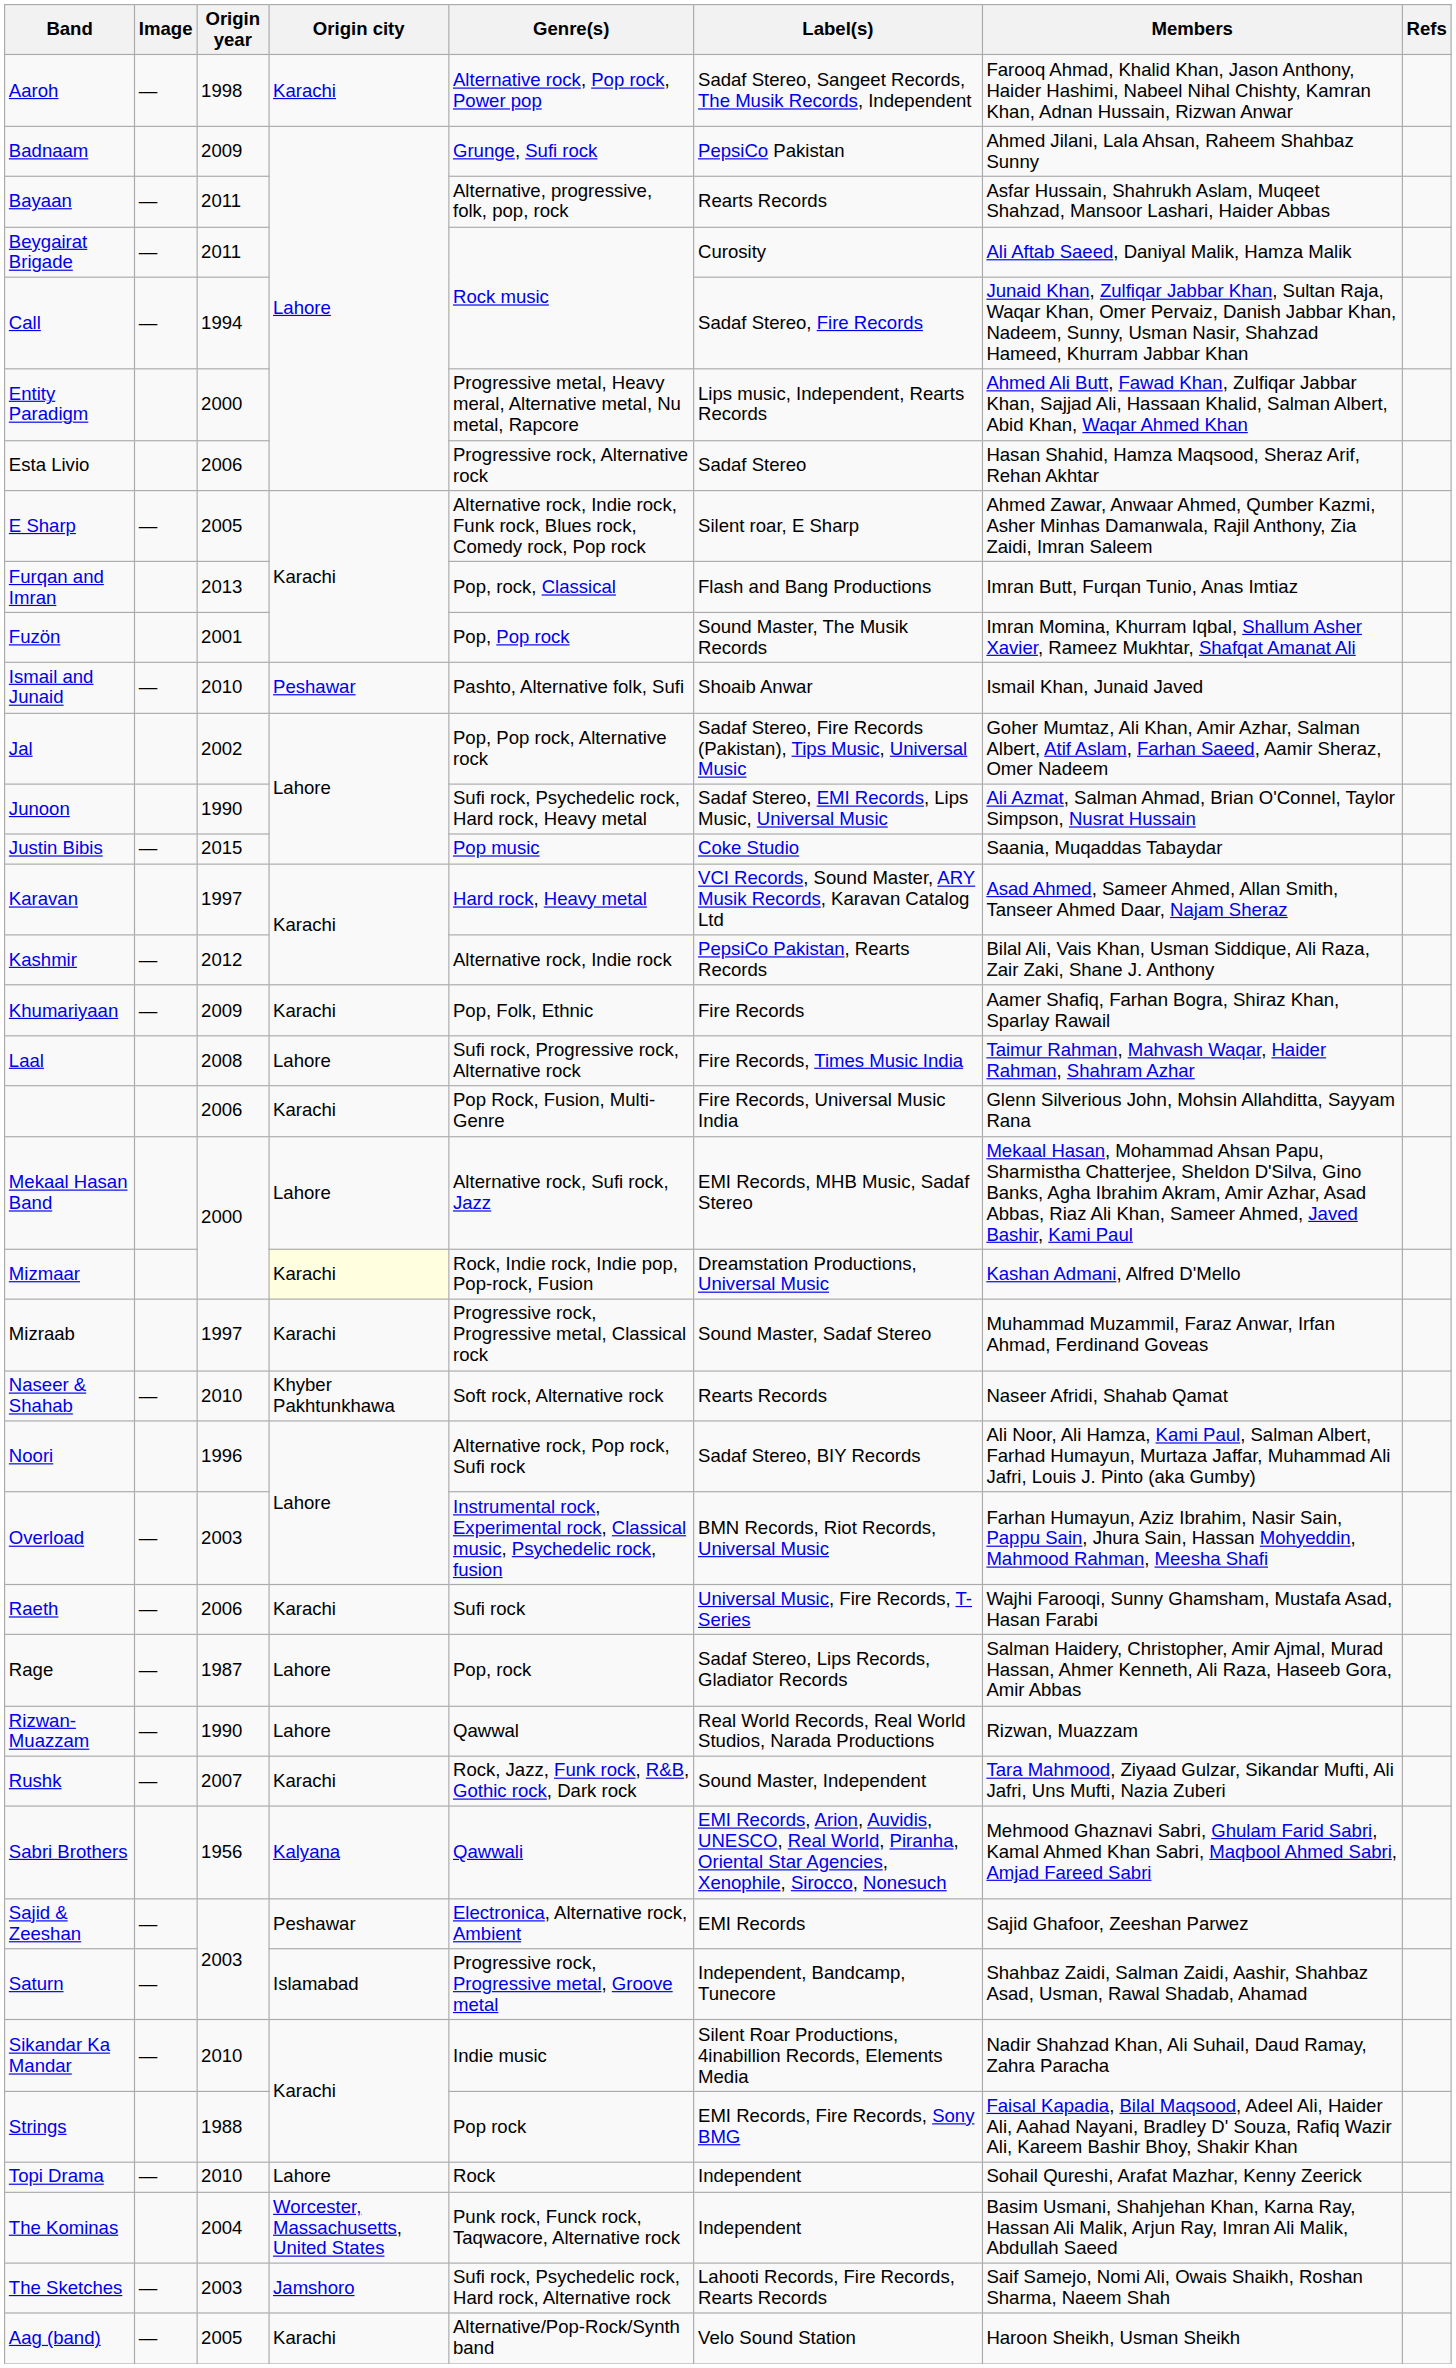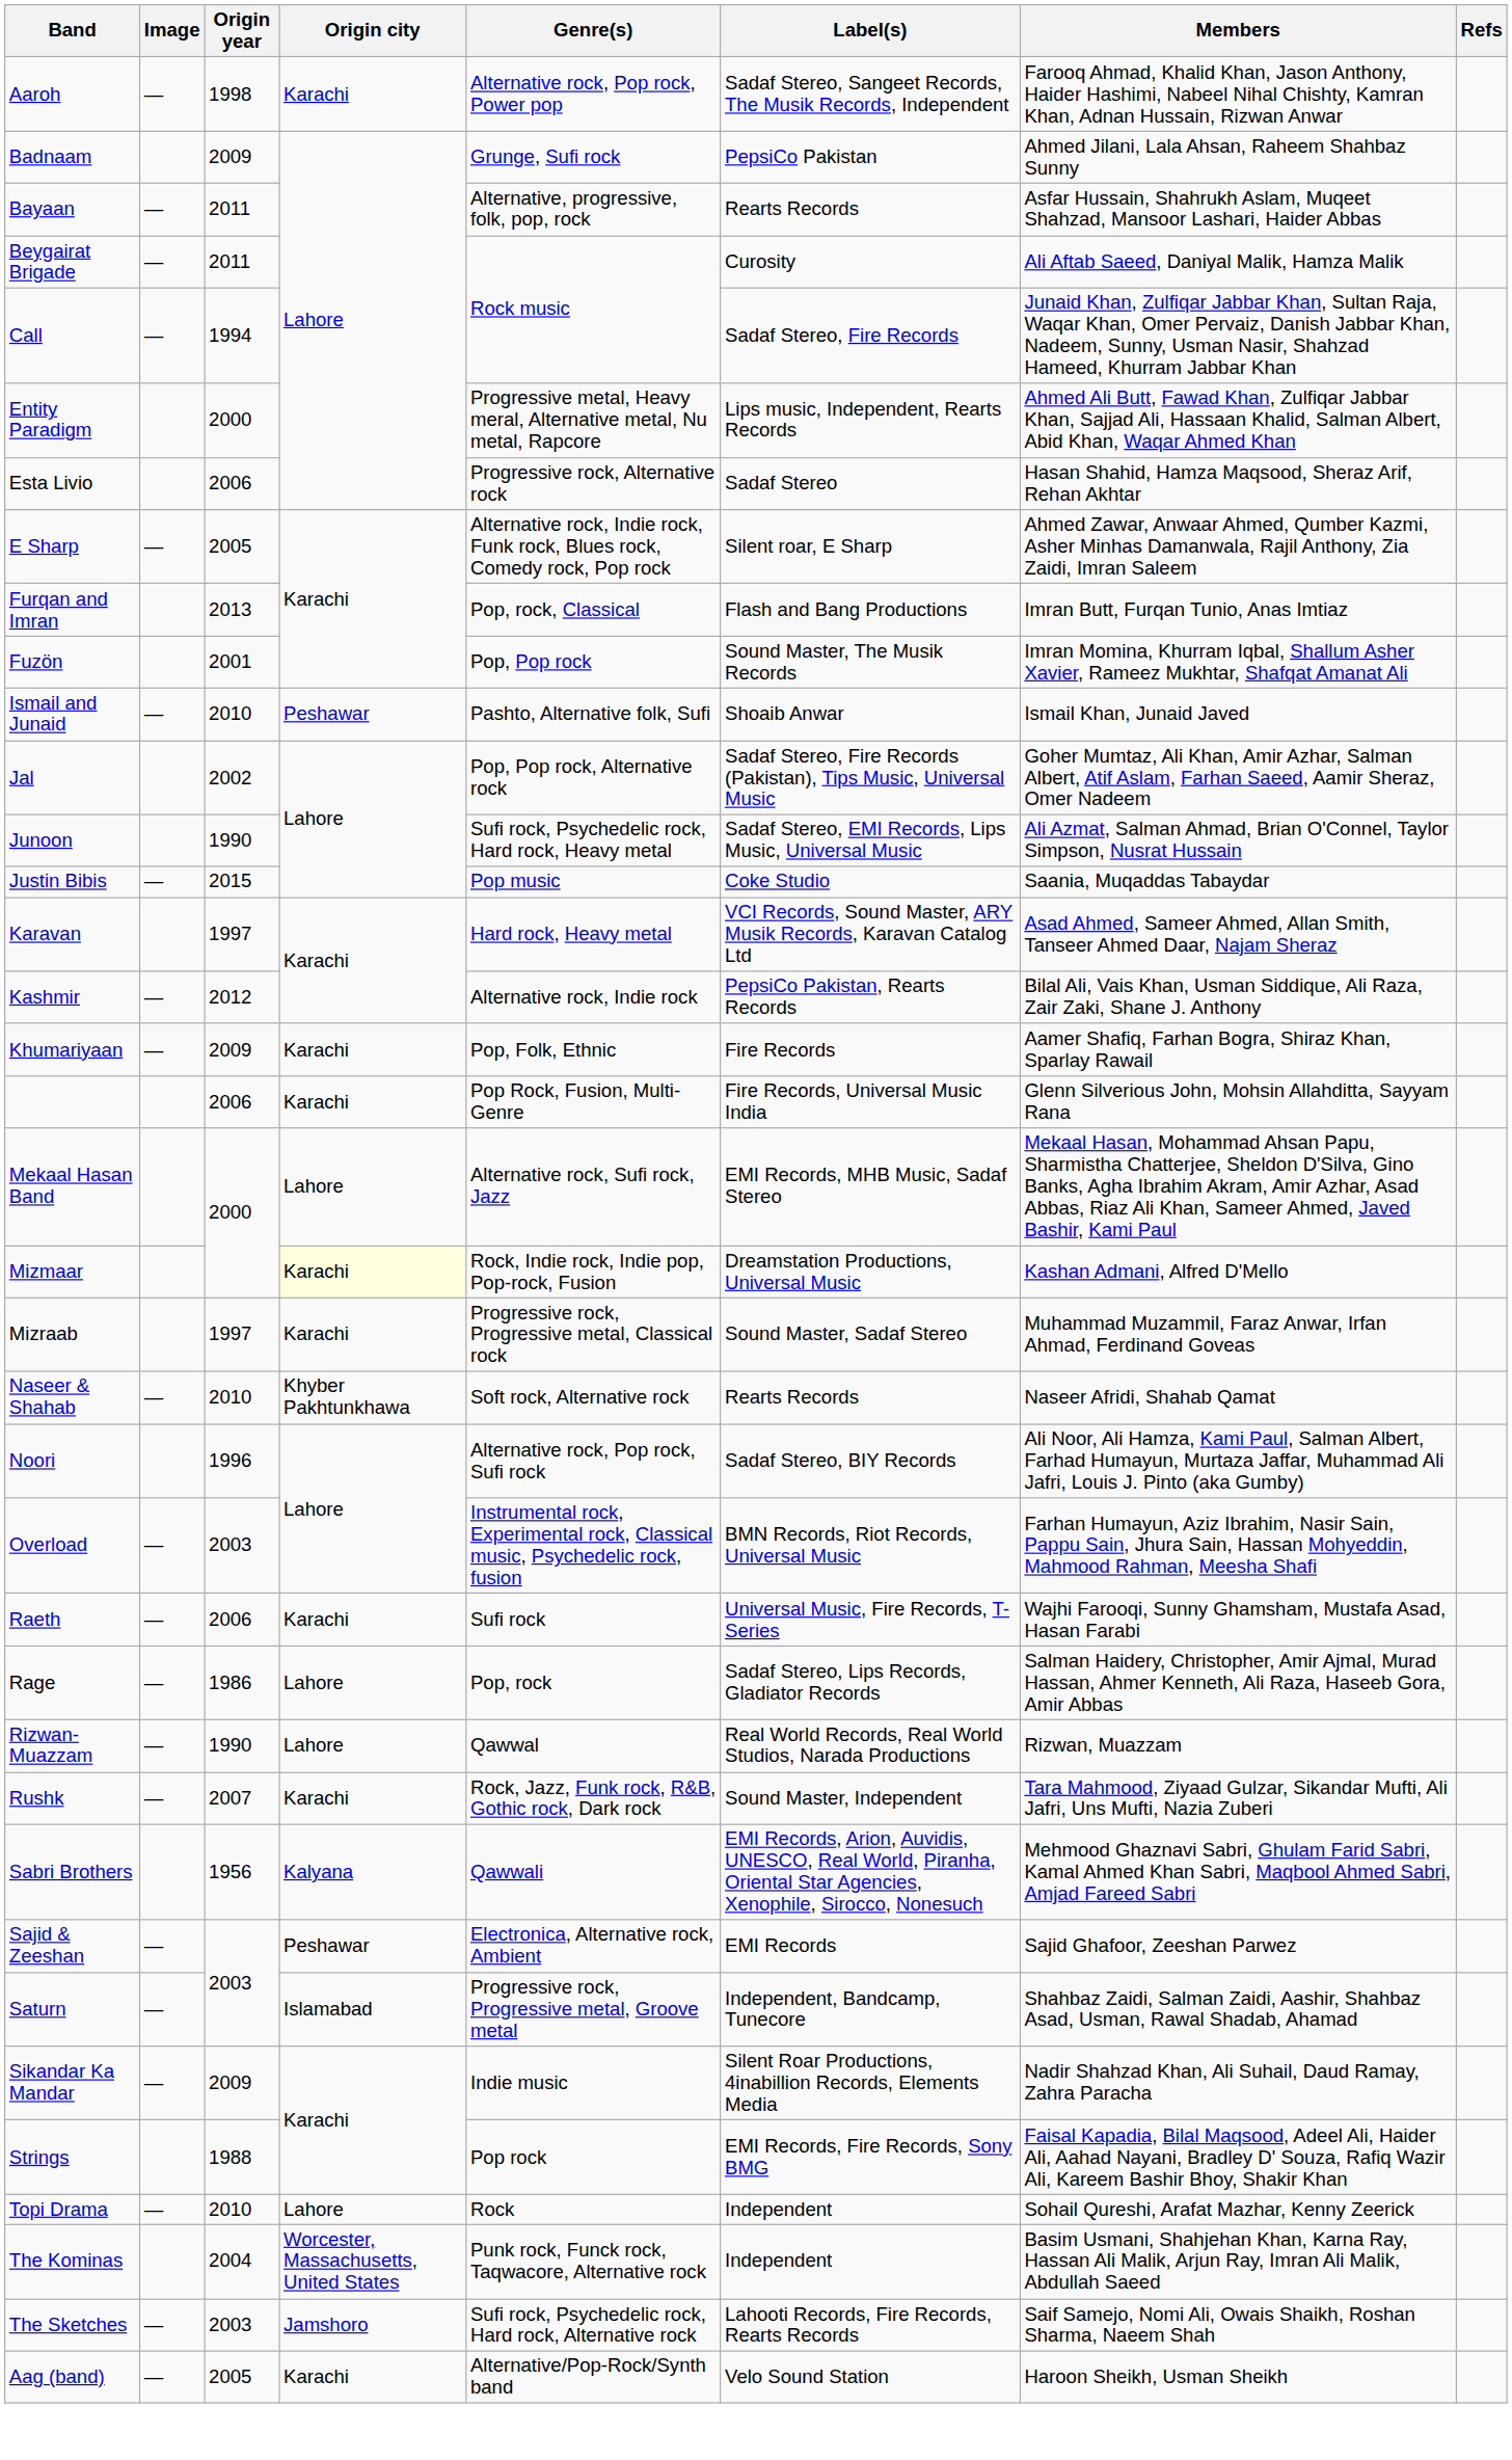- row: Laal | 2008 | Lahore | Sufi rock, Progressive rock, Alternative rock | Fire Records, Times Music India | Taimur Rahman, Mahvash Waqar, Haider Rahman, Shahram Azhar
Rage | Origin year: 1987 -> 1986
Sikandar Ka Mandar | Origin year: 2010 -> 2009
